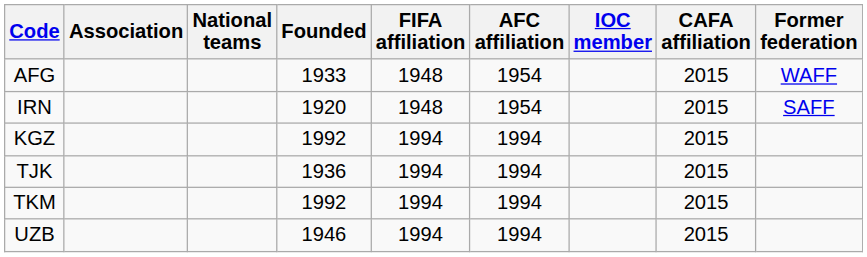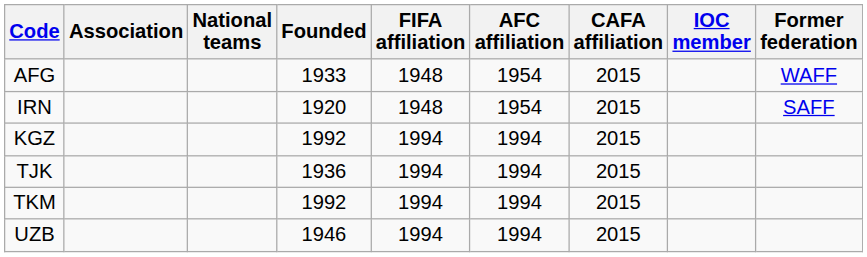columns swapped: CAFA affiliation <-> IOC member
